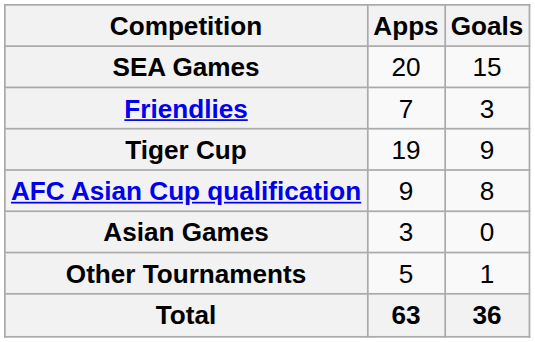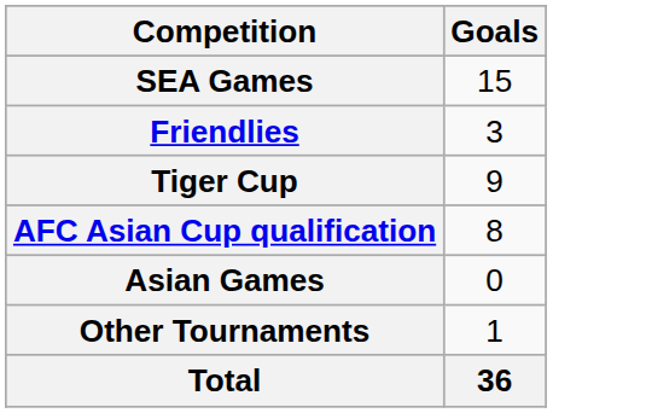- column: Apps | 20 | 7 | 19 | 9 | 3 | 5 | 63
